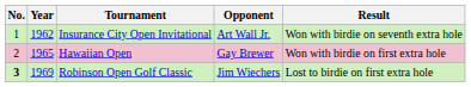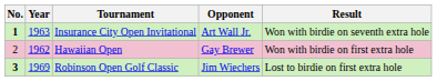Insurance City Open Invitational | No.: normal -> bold
Insurance City Open Invitational | Year: 1962 -> 1963
Hawaiian Open | Year: 1965 -> 1962
